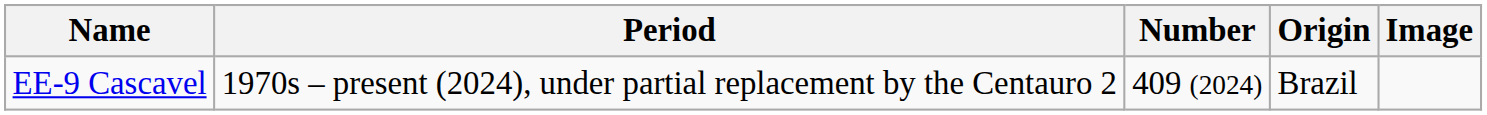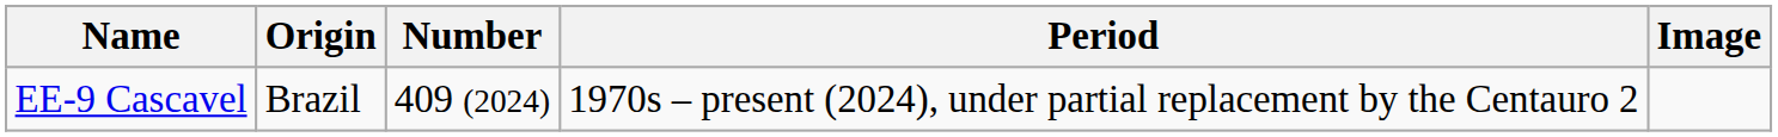columns swapped: Origin <-> Period
